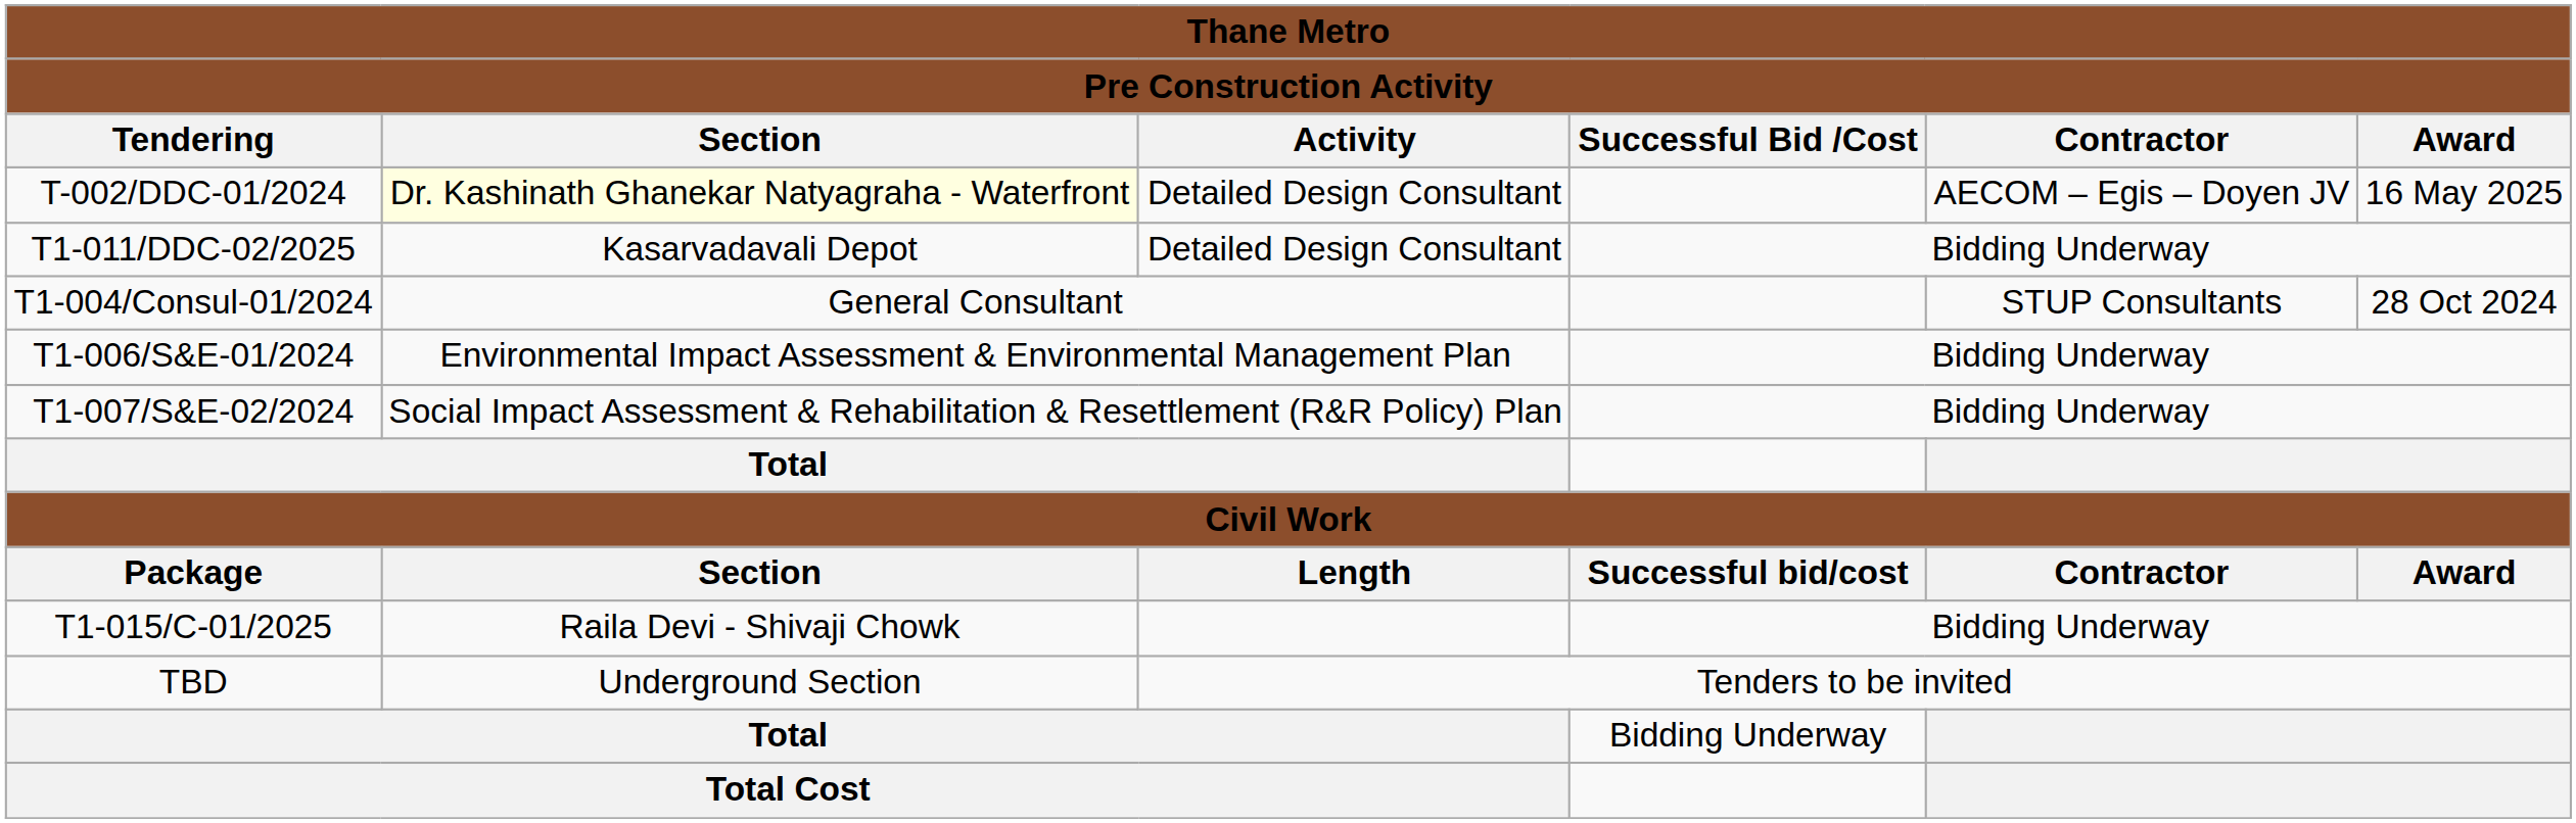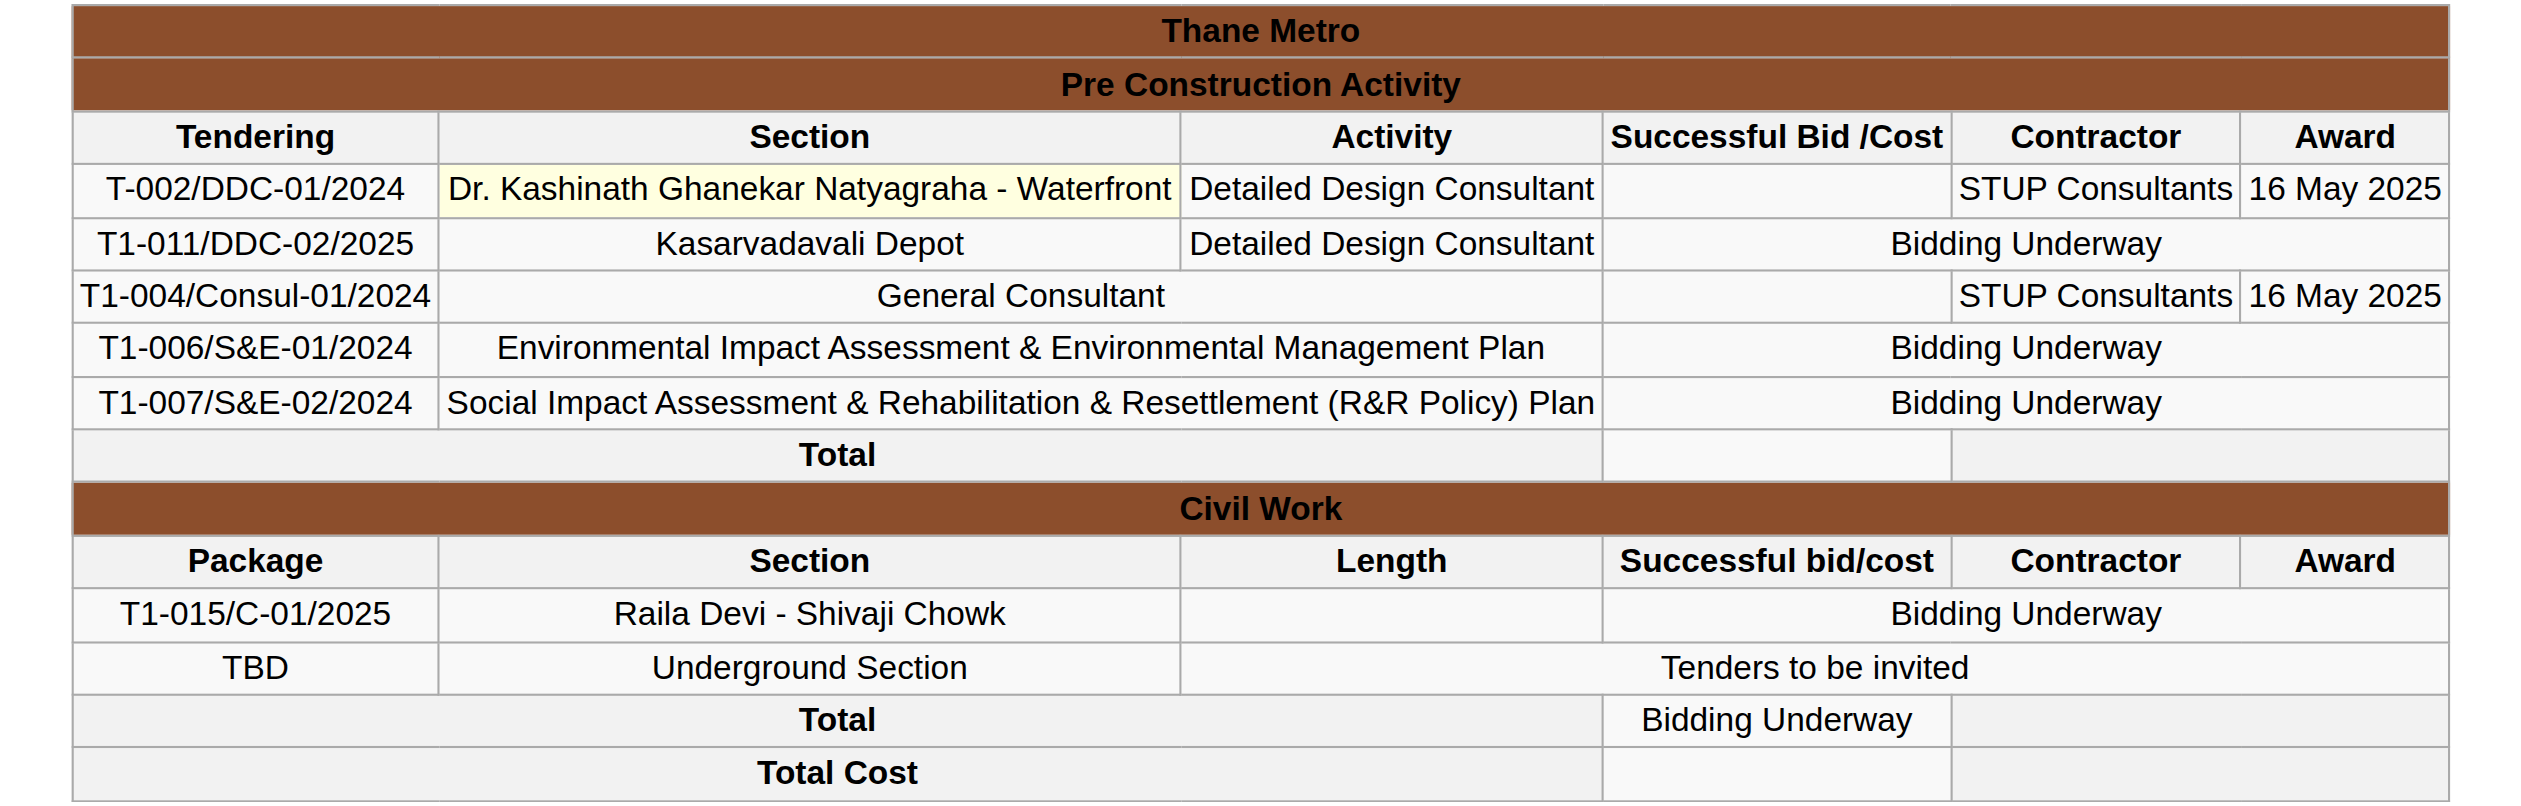T-002/DDC-01/2024 | Contractor: AECOM – Egis – Doyen JV -> STUP Consultants
T1-004/Consul-01/2024 | Award: 28 Oct 2024 -> 16 May 2025
